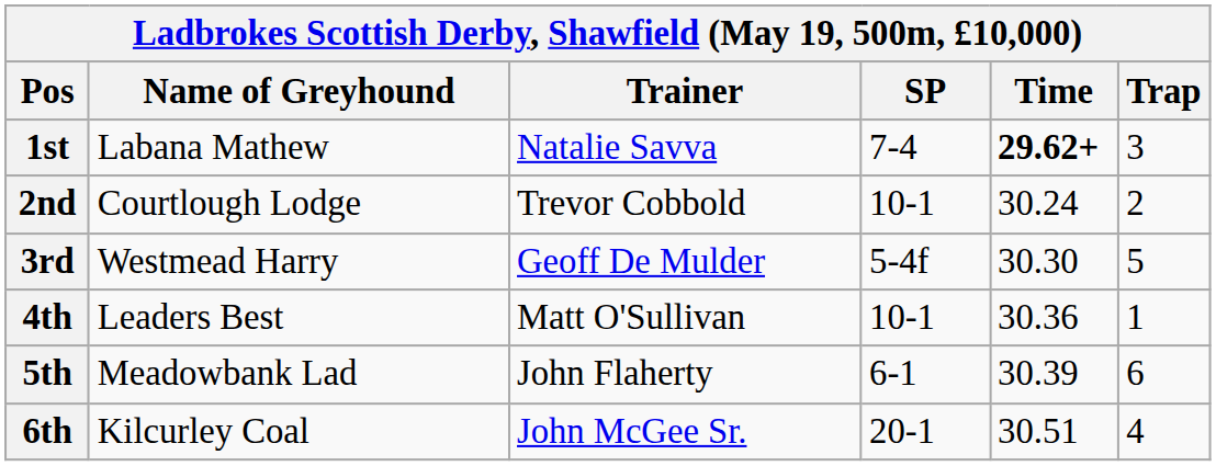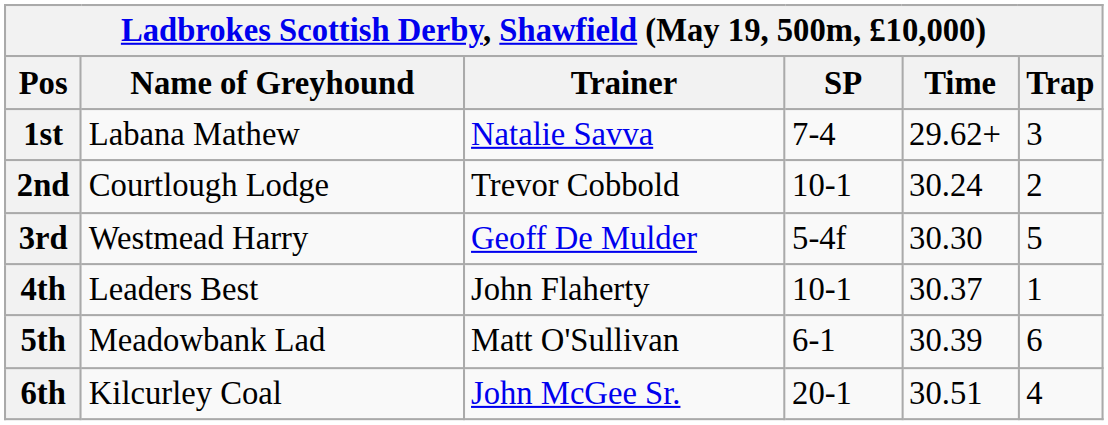1st | Time: bold -> normal
4th | Trainer: Matt O'Sullivan -> John Flaherty
4th | Time: 30.36 -> 30.37
5th | Trainer: John Flaherty -> Matt O'Sullivan
